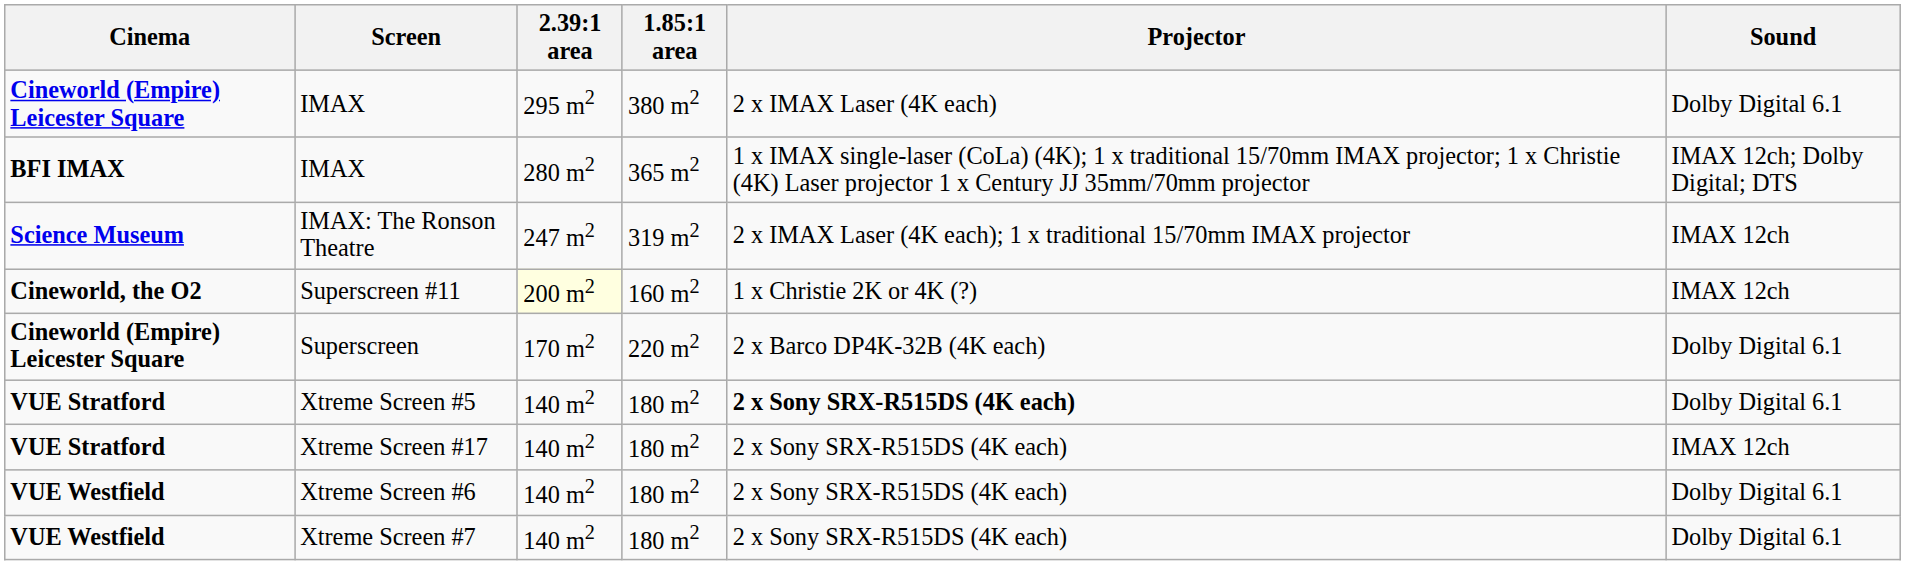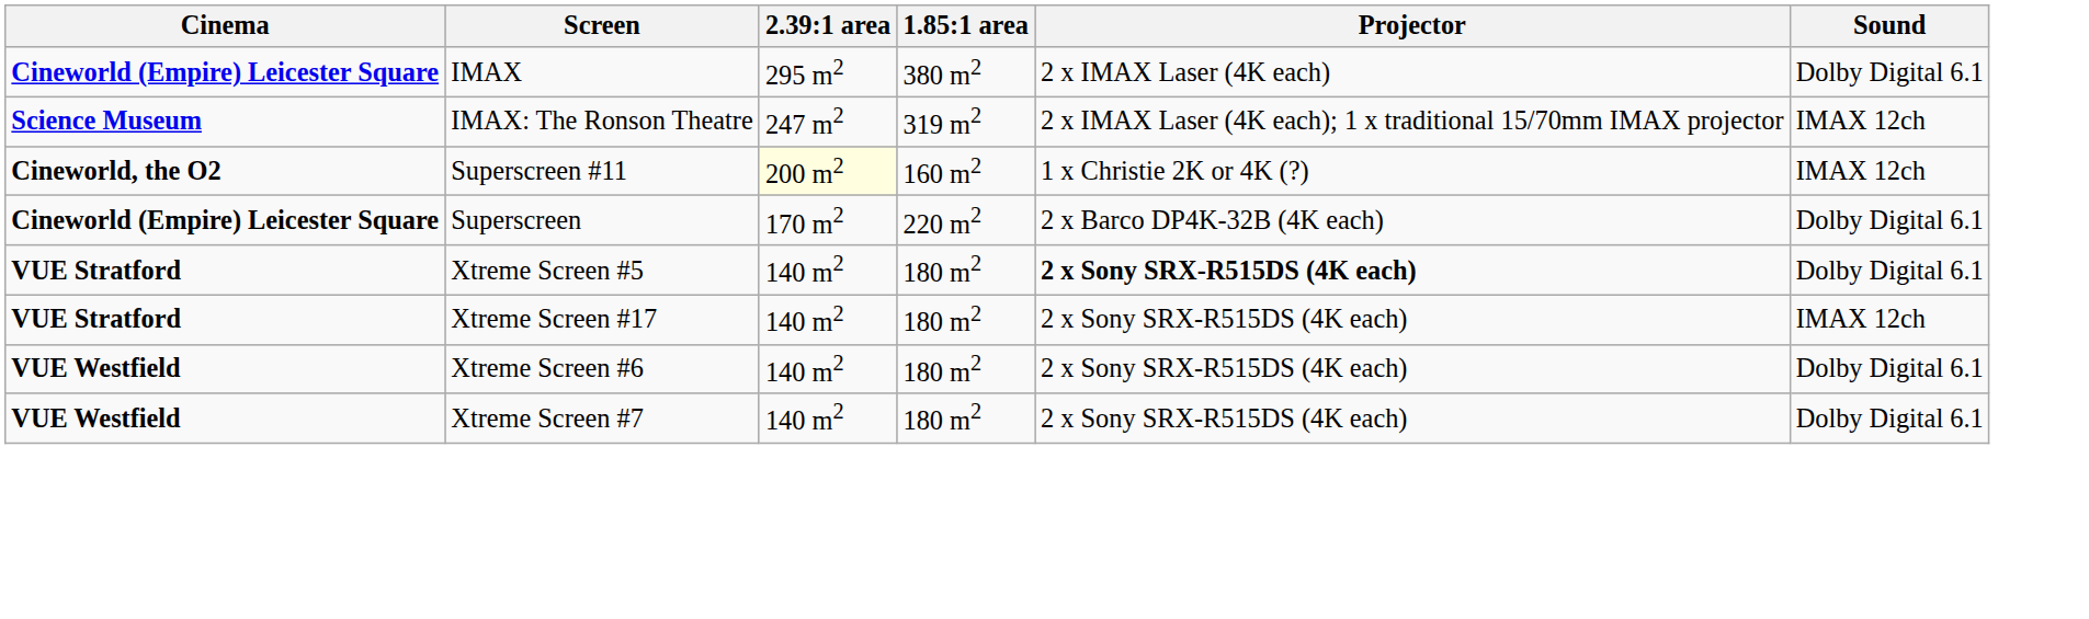- row: BFI IMAX | IMAX | 280 m2 | 365 m2 | 1 x IMAX single-laser (CoLa) (4K); 1 x traditional 15/70mm IMAX projector; 1 x Christie (4K) Laser projector 1 x Century JJ 35mm/70mm projector | IMAX 12ch; Dolby Digital; DTS
